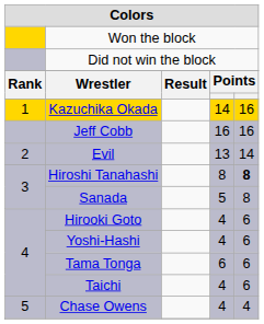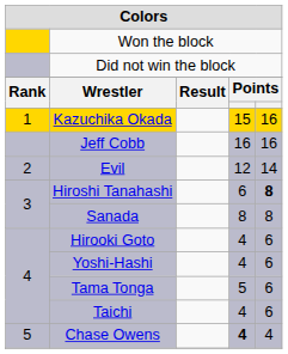Kazuchika Okada | column 4: 14 -> 15
Evil | column 4: 13 -> 12
Hiroshi Tanahashi | column 4: 8 -> 6
Sanada | column 4: 5 -> 8
Tama Tonga | column 4: 6 -> 5
Chase Owens | column 4: normal -> bold
